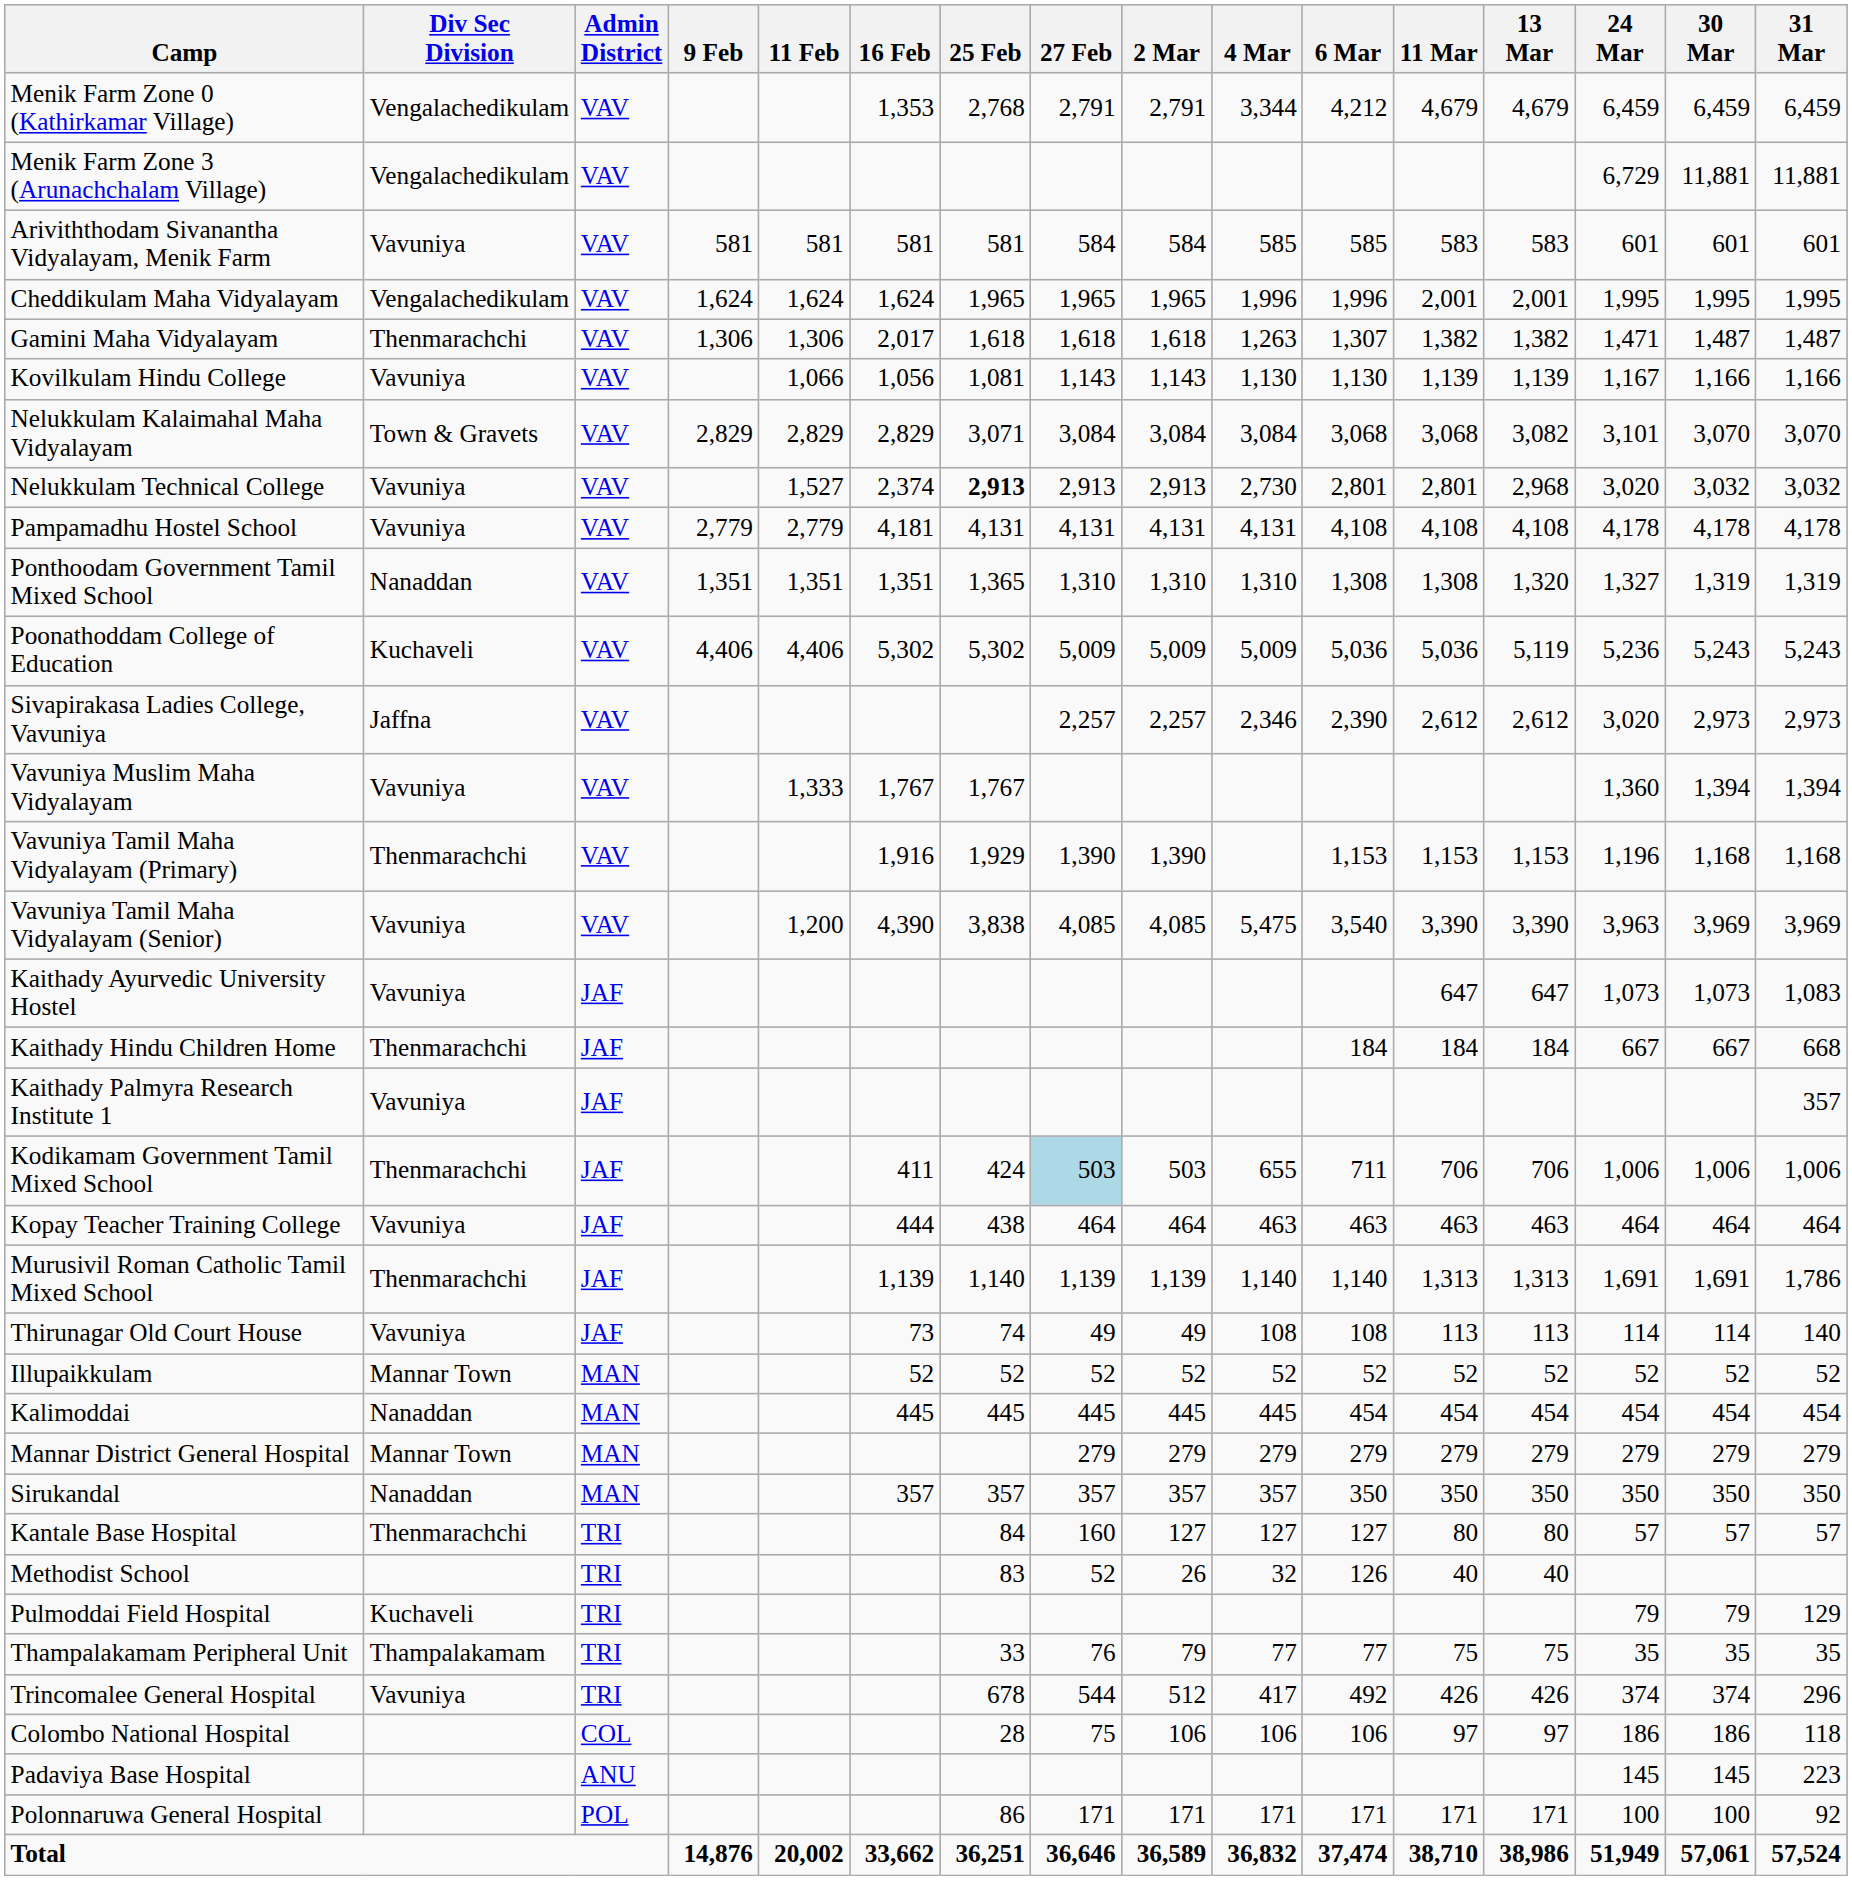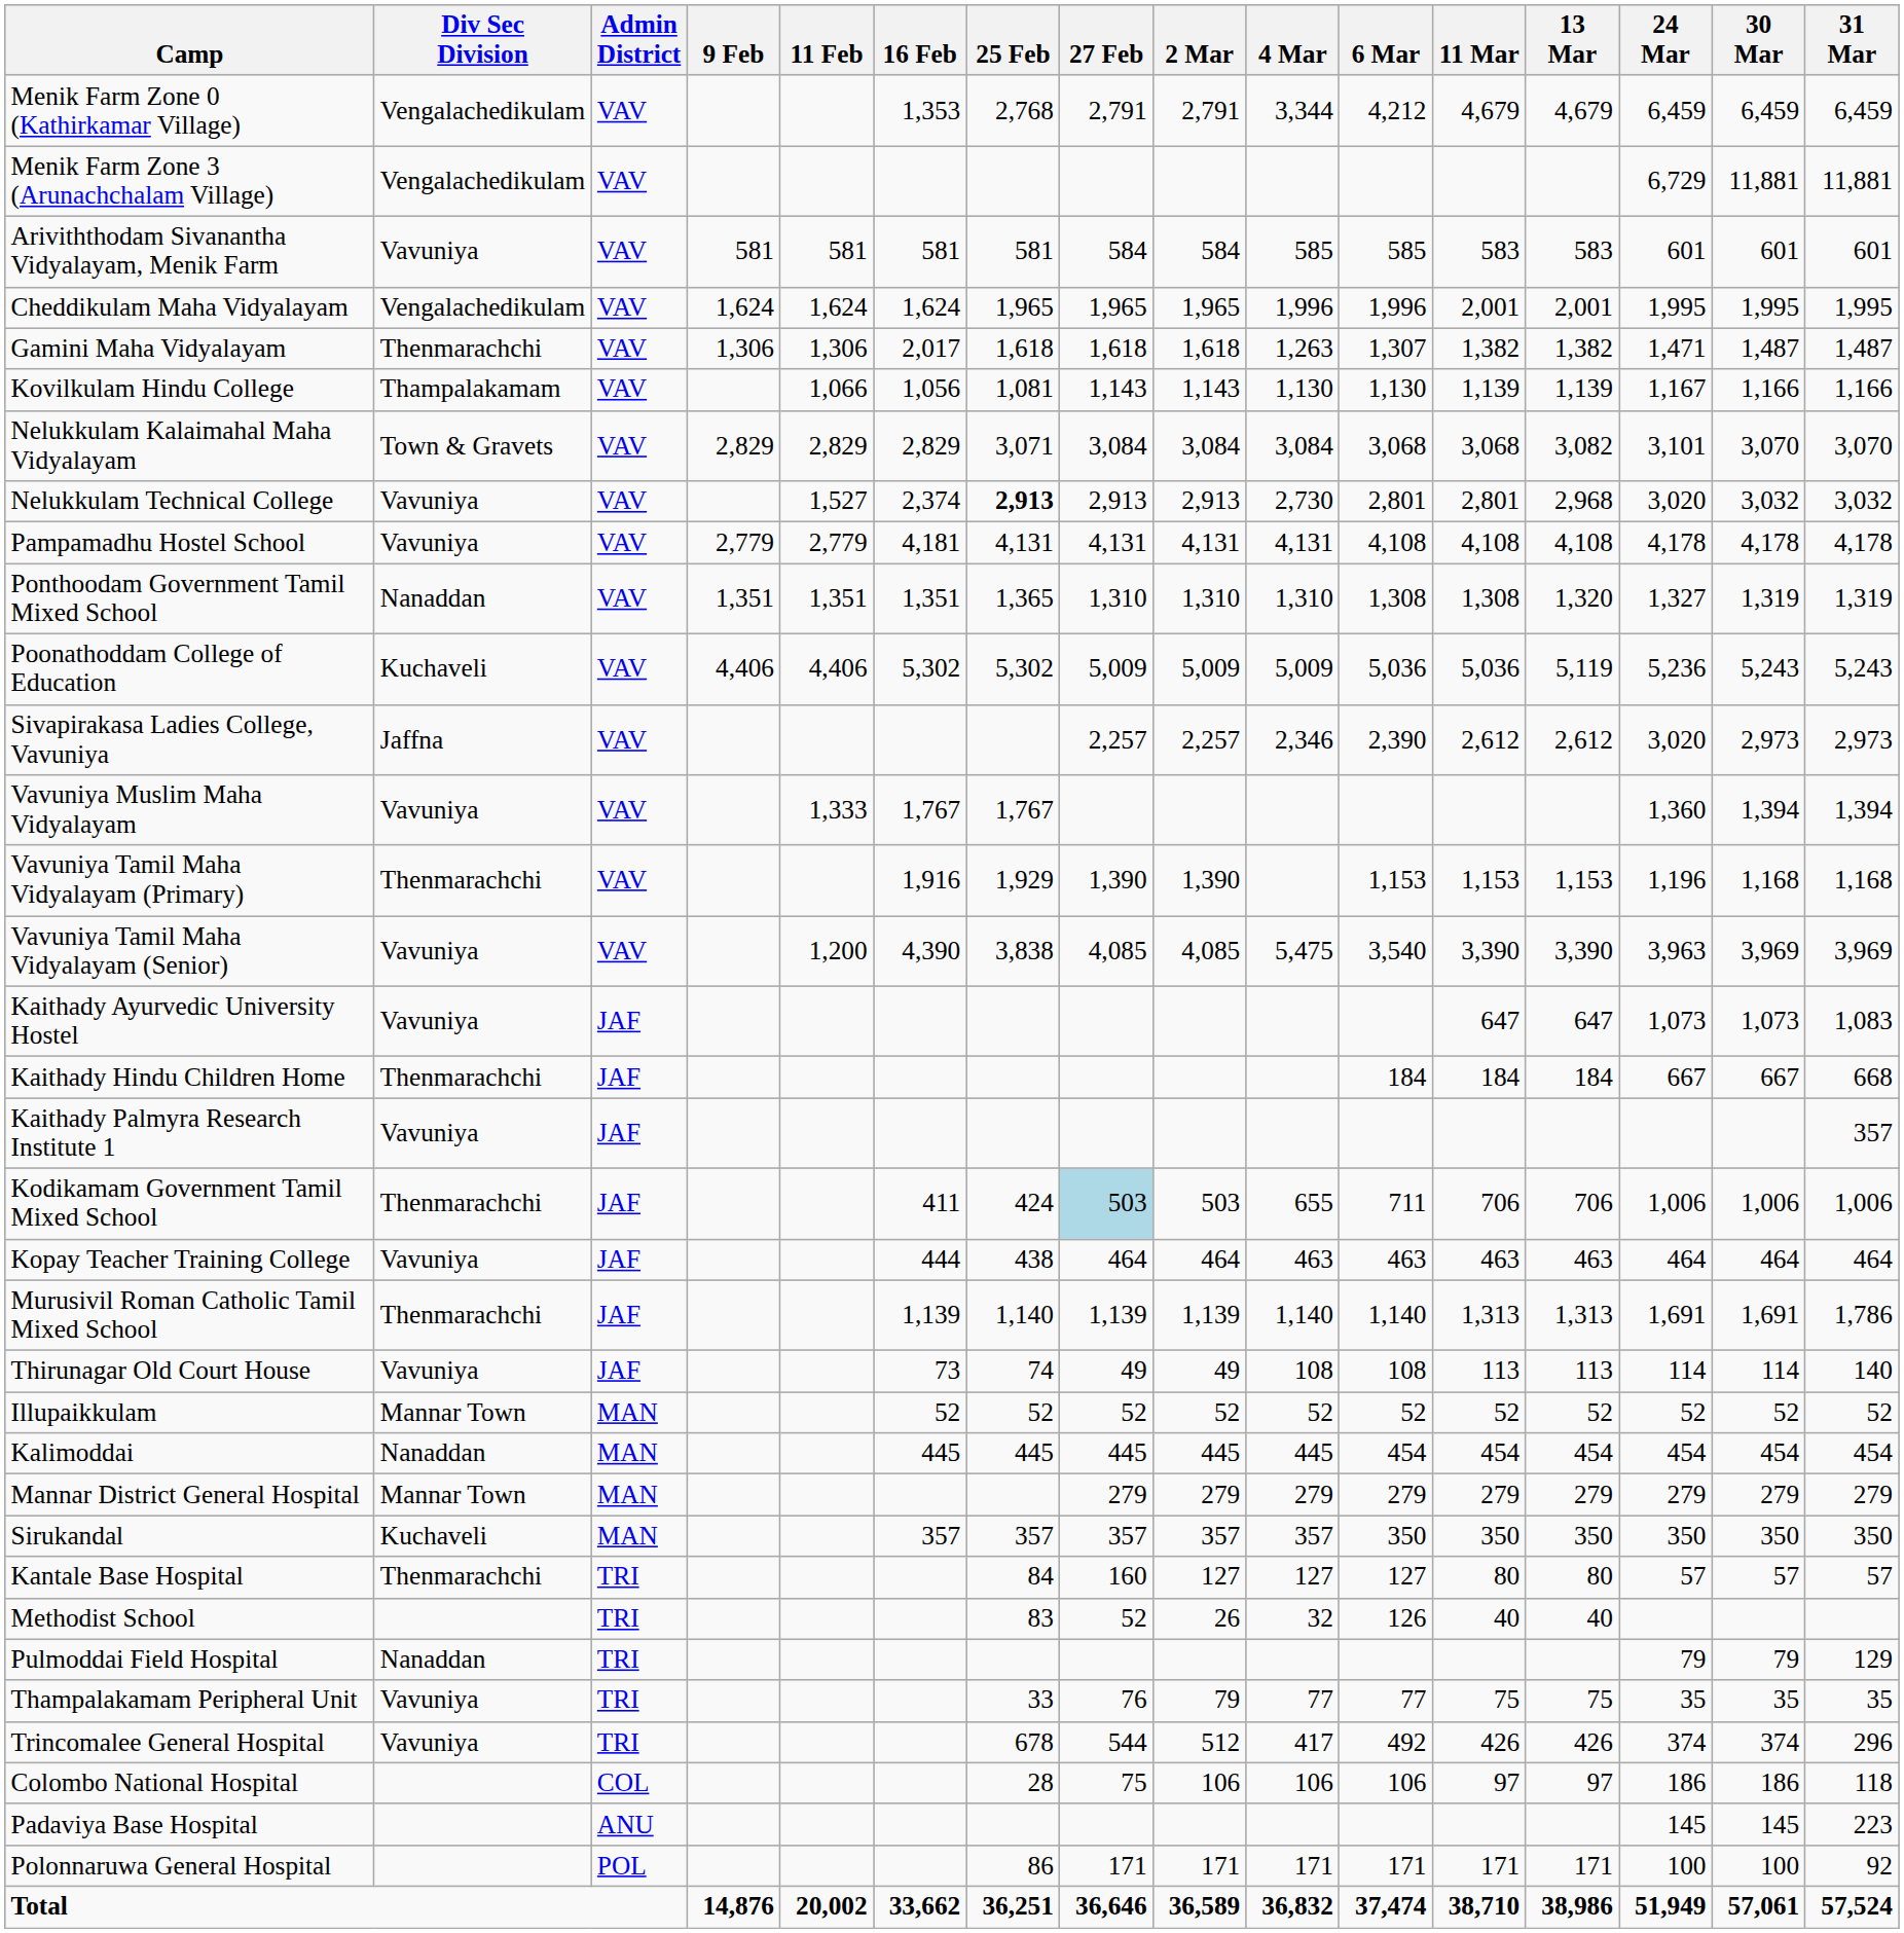Kovilkulam Hindu College | Div Sec Division: Vavuniya -> Thampalakamam
Sirukandal | Div Sec Division: Nanaddan -> Kuchaveli
Pulmoddai Field Hospital | Div Sec Division: Kuchaveli -> Nanaddan
Thampalakamam Peripheral Unit | Div Sec Division: Thampalakamam -> Vavuniya
